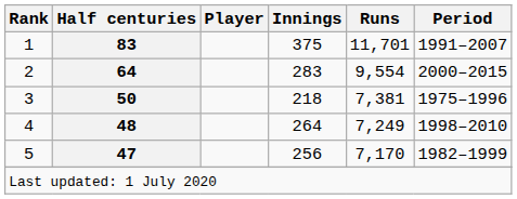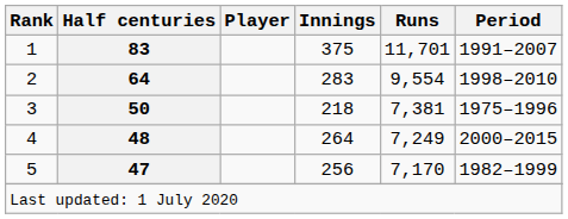2 | Period: 2000–2015 -> 1998–2010
4 | Period: 1998–2010 -> 2000–2015
